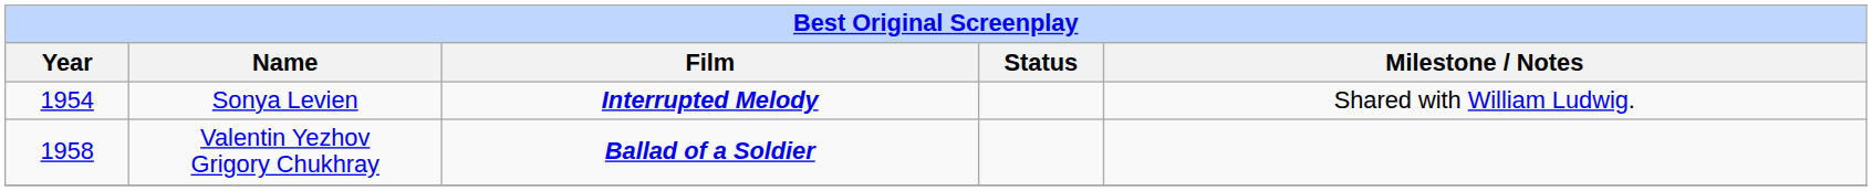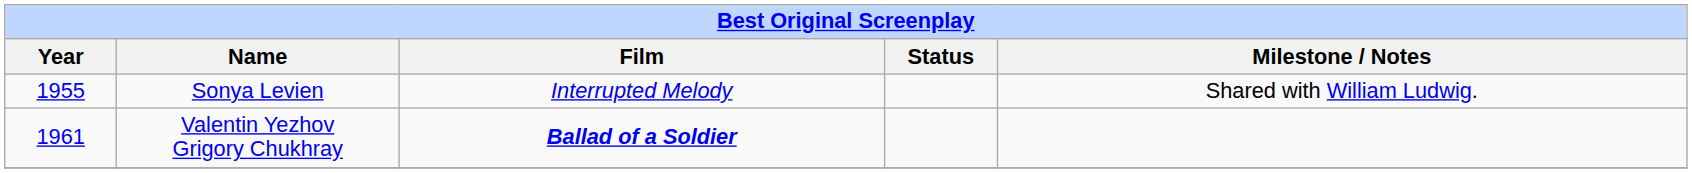Sonya Levien | Year: 1954 -> 1955
Sonya Levien | Film: bold -> normal
Valentin Yezhov Grigory Chukhray | Year: 1958 -> 1961
